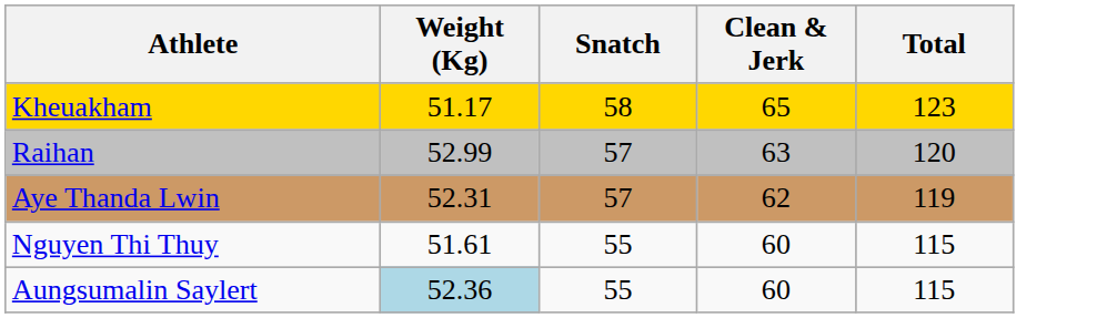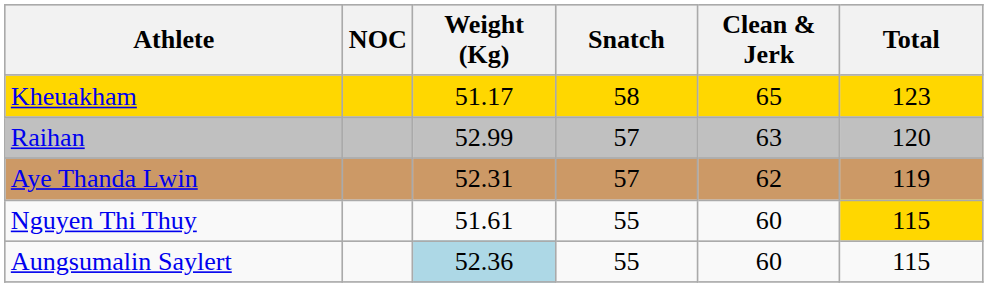+ column: NOC
Nguyen Thi Thuy | Total: no background -> gold background
